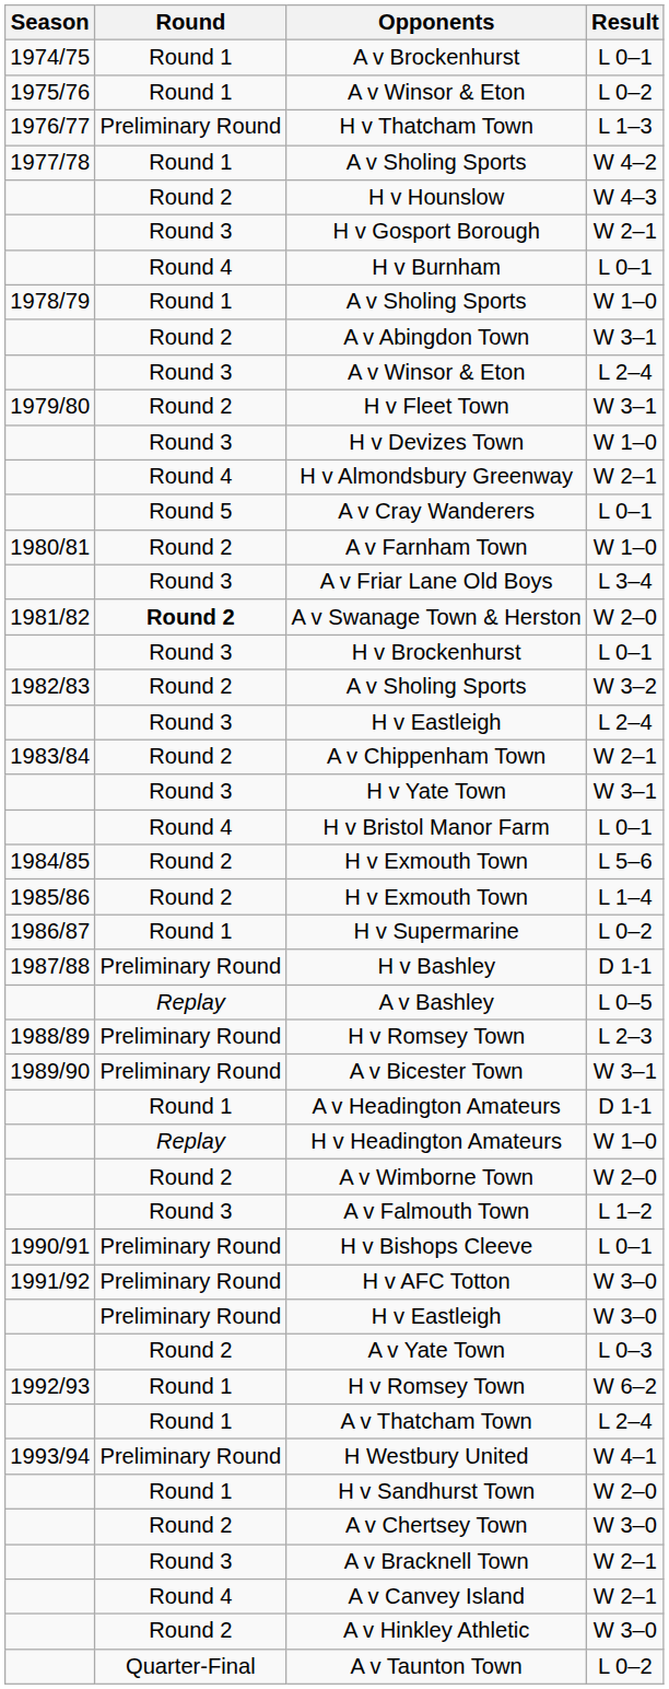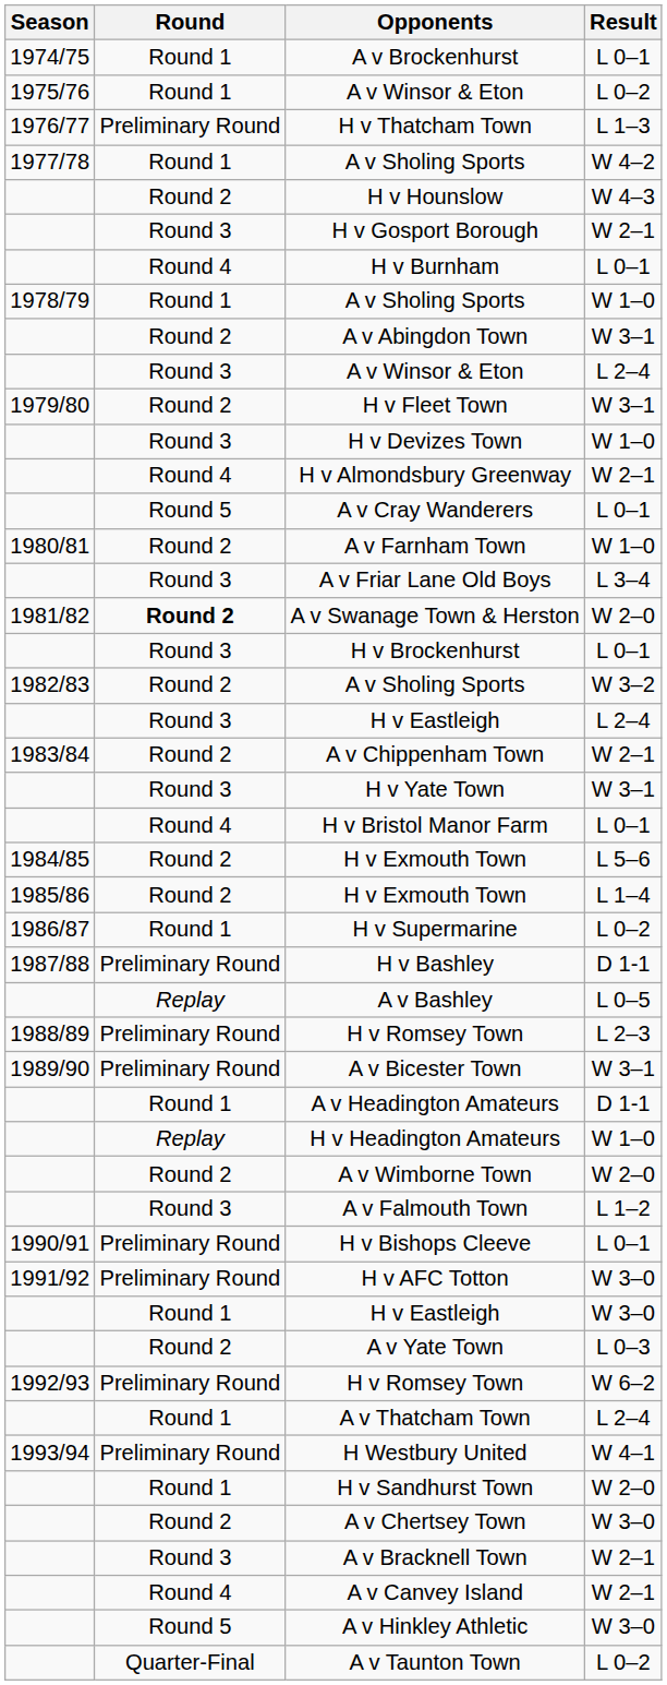H v Eastleigh / W 3–0 | Round: Preliminary Round -> Round 1
H v Romsey Town / W 6–2 | Round: Round 1 -> Preliminary Round
A v Hinkley Athletic | Round: Round 2 -> Round 5
